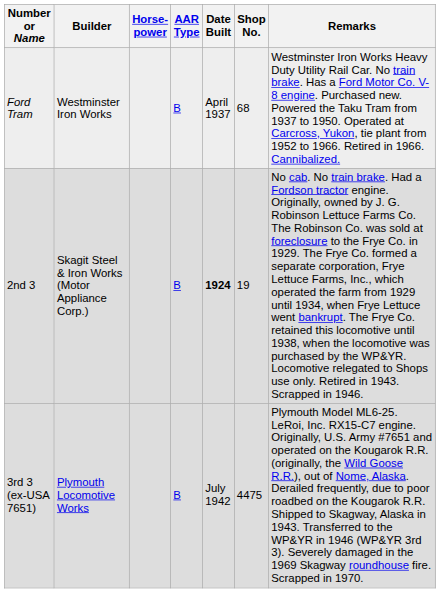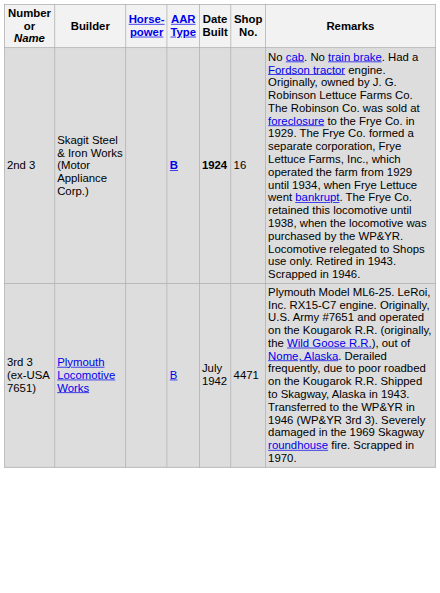- row: Ford Tram | Westminster Iron Works | B | April 1937 | 68 | Westminster Iron Works Heavy Duty Utility Rail Car. No train brake. Has a Ford Motor Co. V-8 engine. Purchased new. Powered the Taku Tram from 1937 to 1950. Operated at Carcross, Yukon, tie plant from 1952 to 1966. Retired in 1966. Cannibalized.
2nd 3 | AAR Type: normal -> bold
2nd 3 | Shop No.: 19 -> 16
3rd 3 (ex-USA 7651) | Shop No.: 4475 -> 4471
